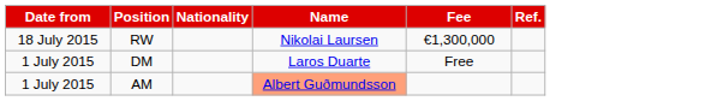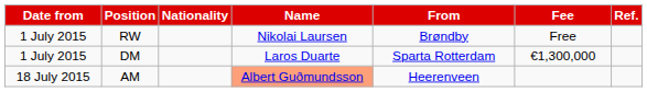+ column: From | Brøndby | Sparta Rotterdam | Heerenveen
RW | Date from: 18 July 2015 -> 1 July 2015
RW | Fee: €1,300,000 -> Free
DM | Fee: Free -> €1,300,000
AM | Date from: 1 July 2015 -> 18 July 2015
